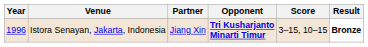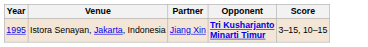- column: Result | Bronze
Istora Senayan, Jakarta, Indonesia | Year: 1996 -> 1995
